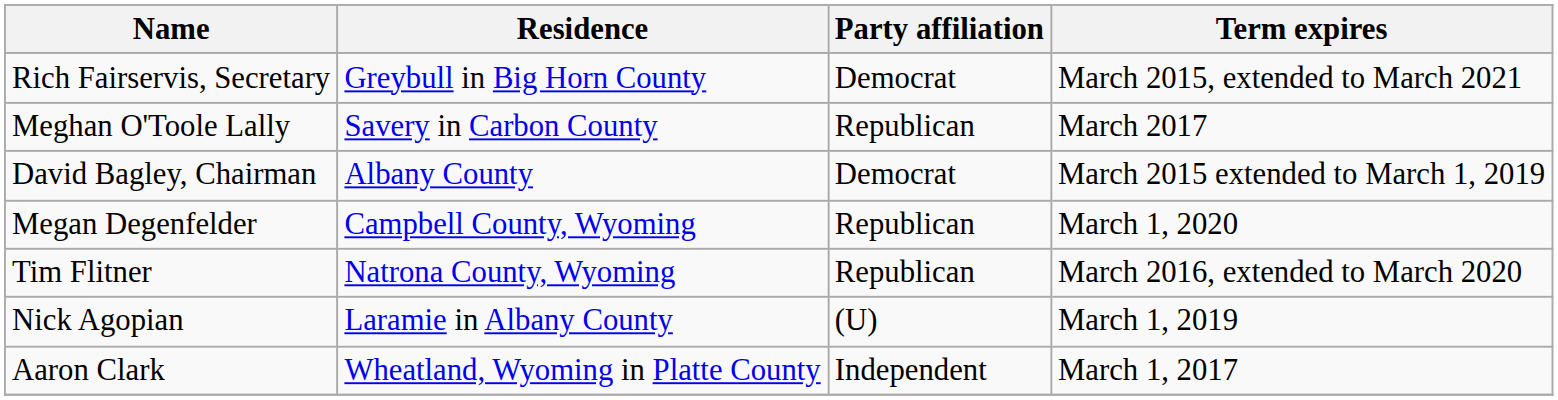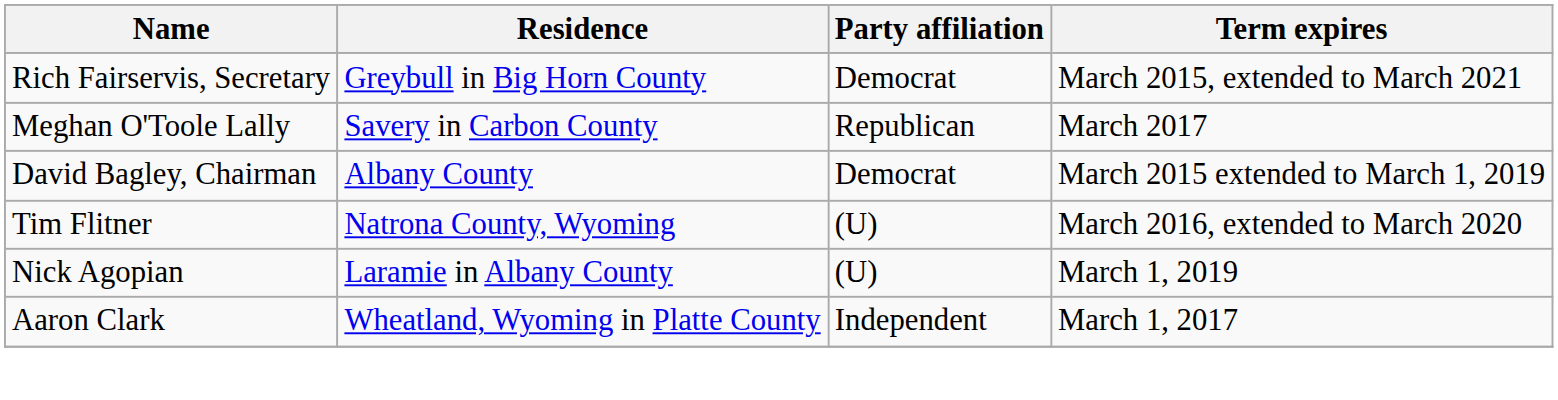- row: Megan Degenfelder | Campbell County, Wyoming | Republican | March 1, 2020
Tim Flitner | Party affiliation: Republican -> (U)
